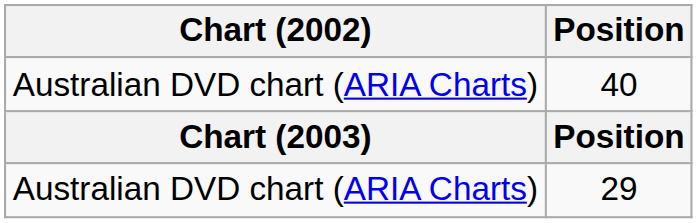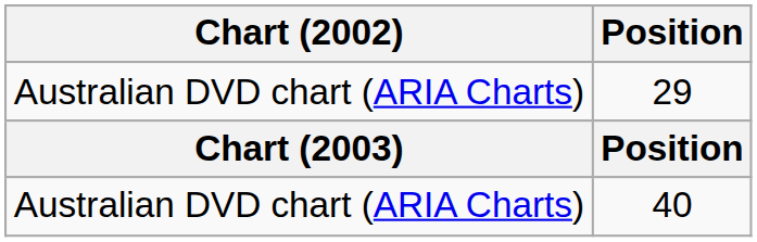rows swapped: 40 <-> 29
